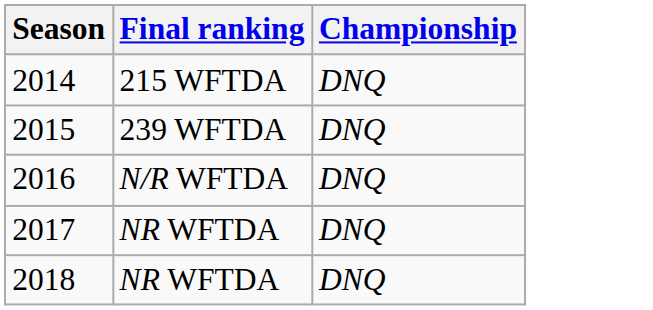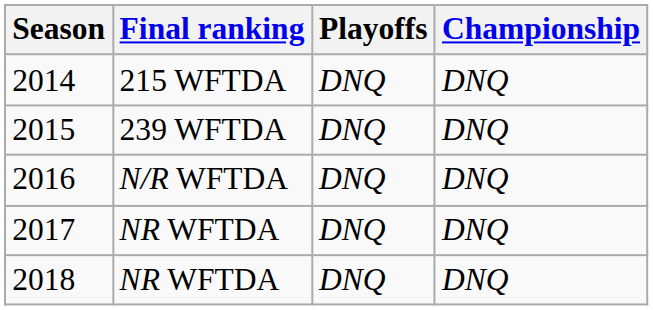+ column: Playoffs | DNQ | DNQ | DNQ | DNQ | DNQ
